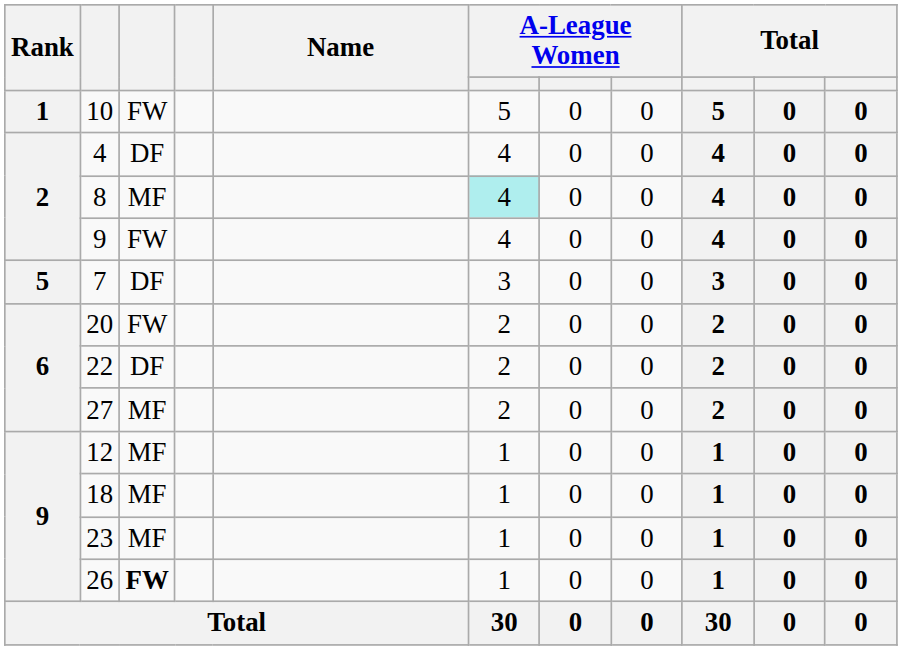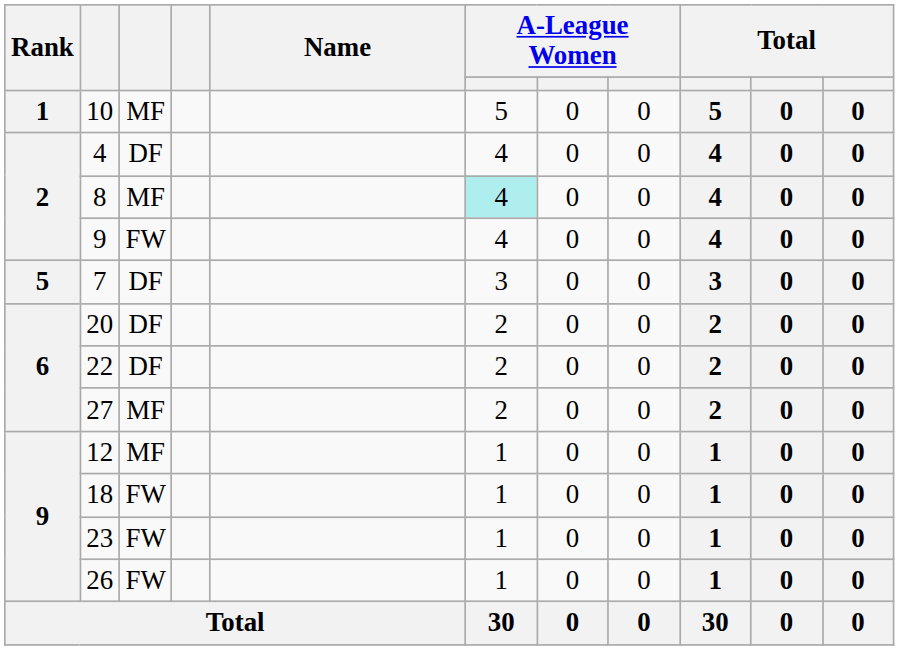10 | column 3: FW -> MF
20 | column 3: FW -> DF
18 | column 3: MF -> FW
23 | column 3: MF -> FW
26 | column 3: bold -> normal
